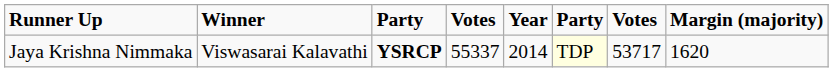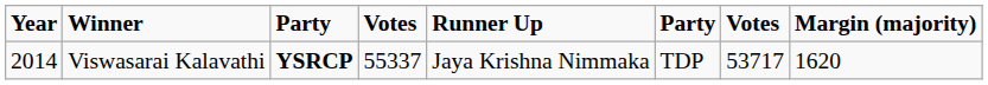columns swapped: Year <-> Runner Up
Viswasarai Kalavathi | column 6: lightyellow background -> no background
